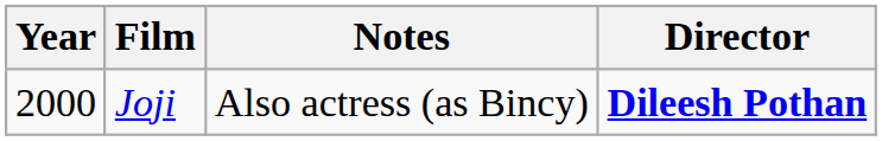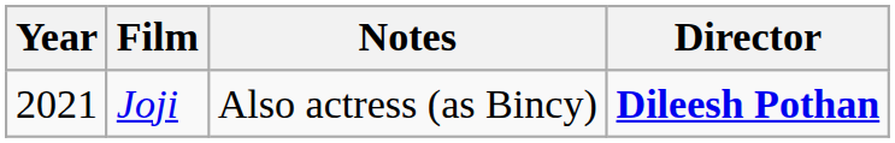Joji | Year: 2000 -> 2021
